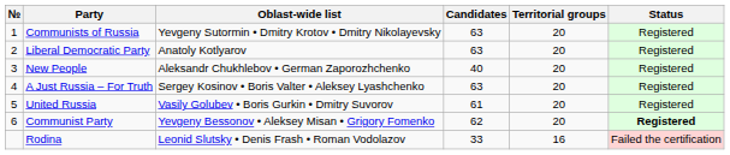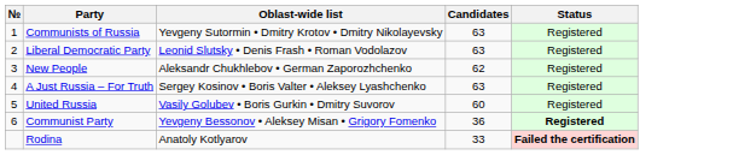- column: Territorial groups | 20 | 20 | 20 | 20 | 20 | 20 | 16
Liberal Democratic Party | Oblast-wide list: Anatoly Kotlyarov -> Leonid Slutsky • Denis Frash • Roman Vodolazov
New People | Candidates: 40 -> 62
United Russia | Candidates: 61 -> 60
Communist Party | Candidates: 62 -> 36
Rodina | Oblast-wide list: Leonid Slutsky • Denis Frash • Roman Vodolazov -> Anatoly Kotlyarov
Rodina | Status: normal -> bold
